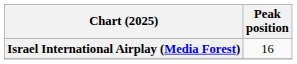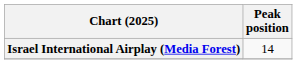Israel International Airplay (Media Forest) | Peak position: 16 -> 14
